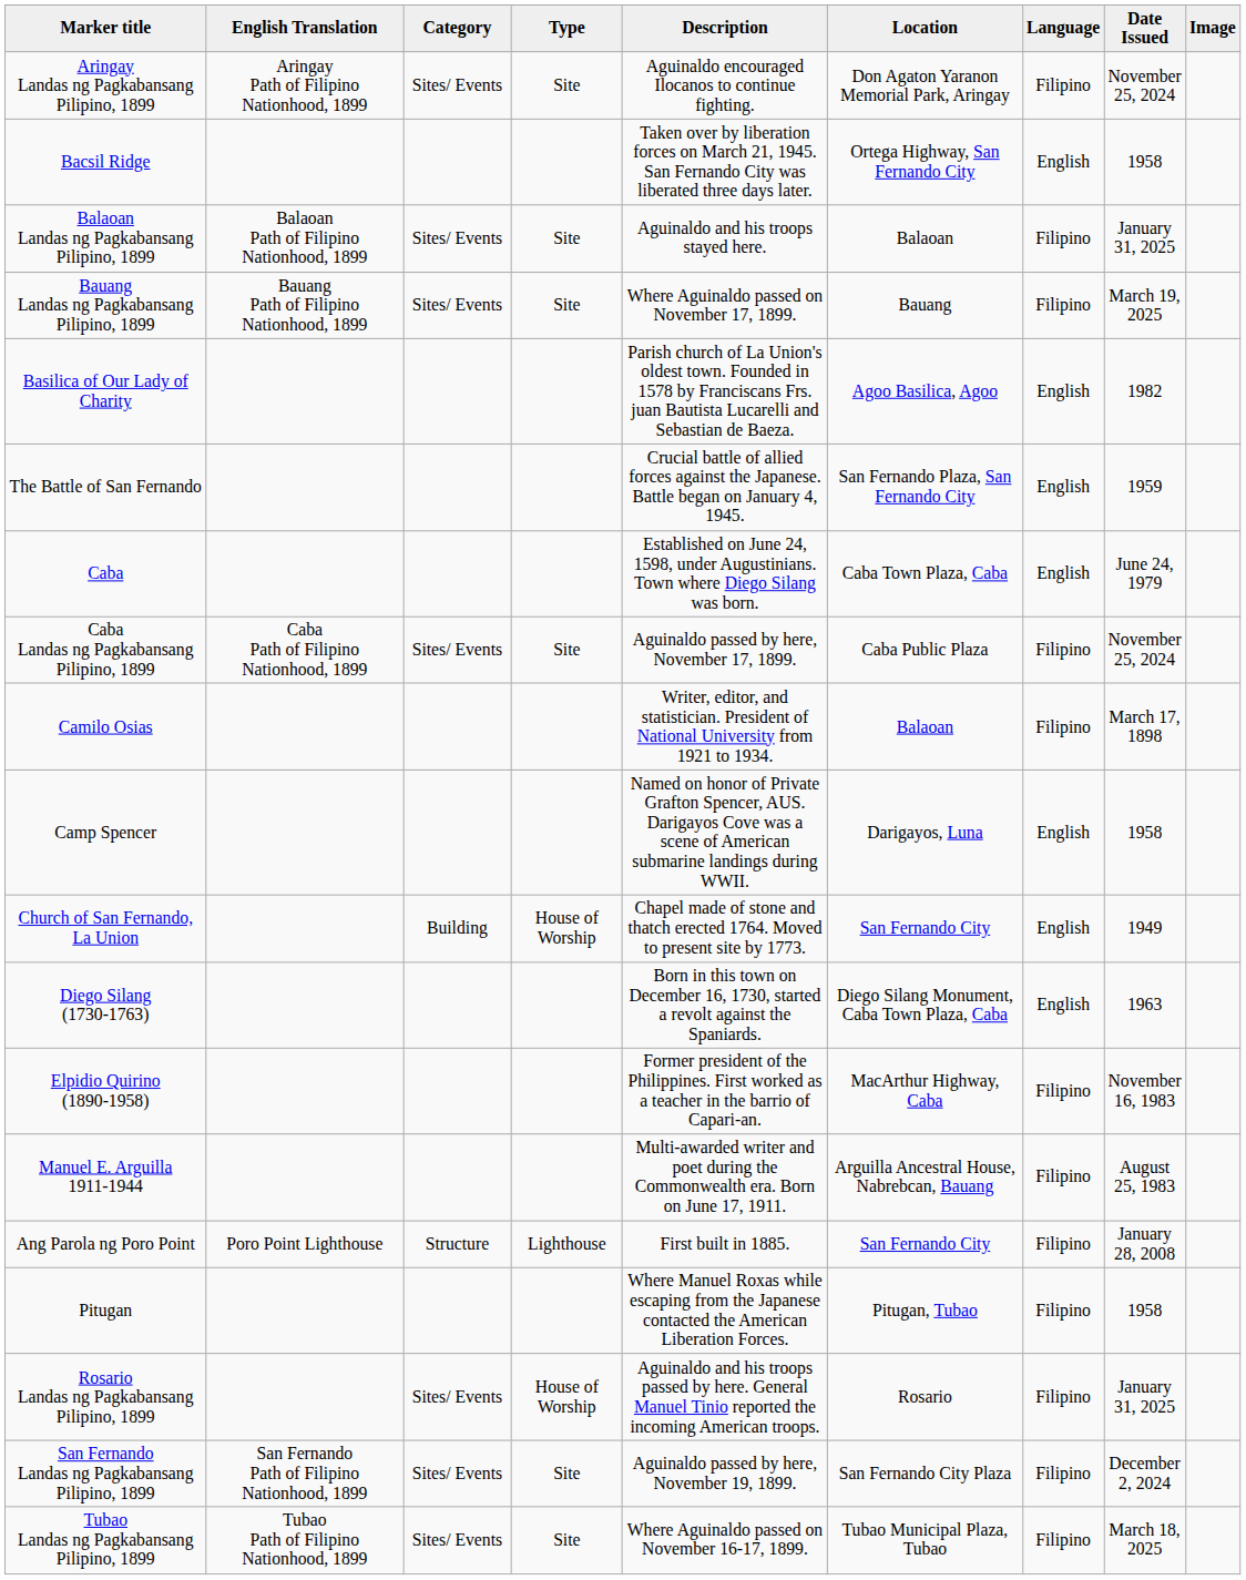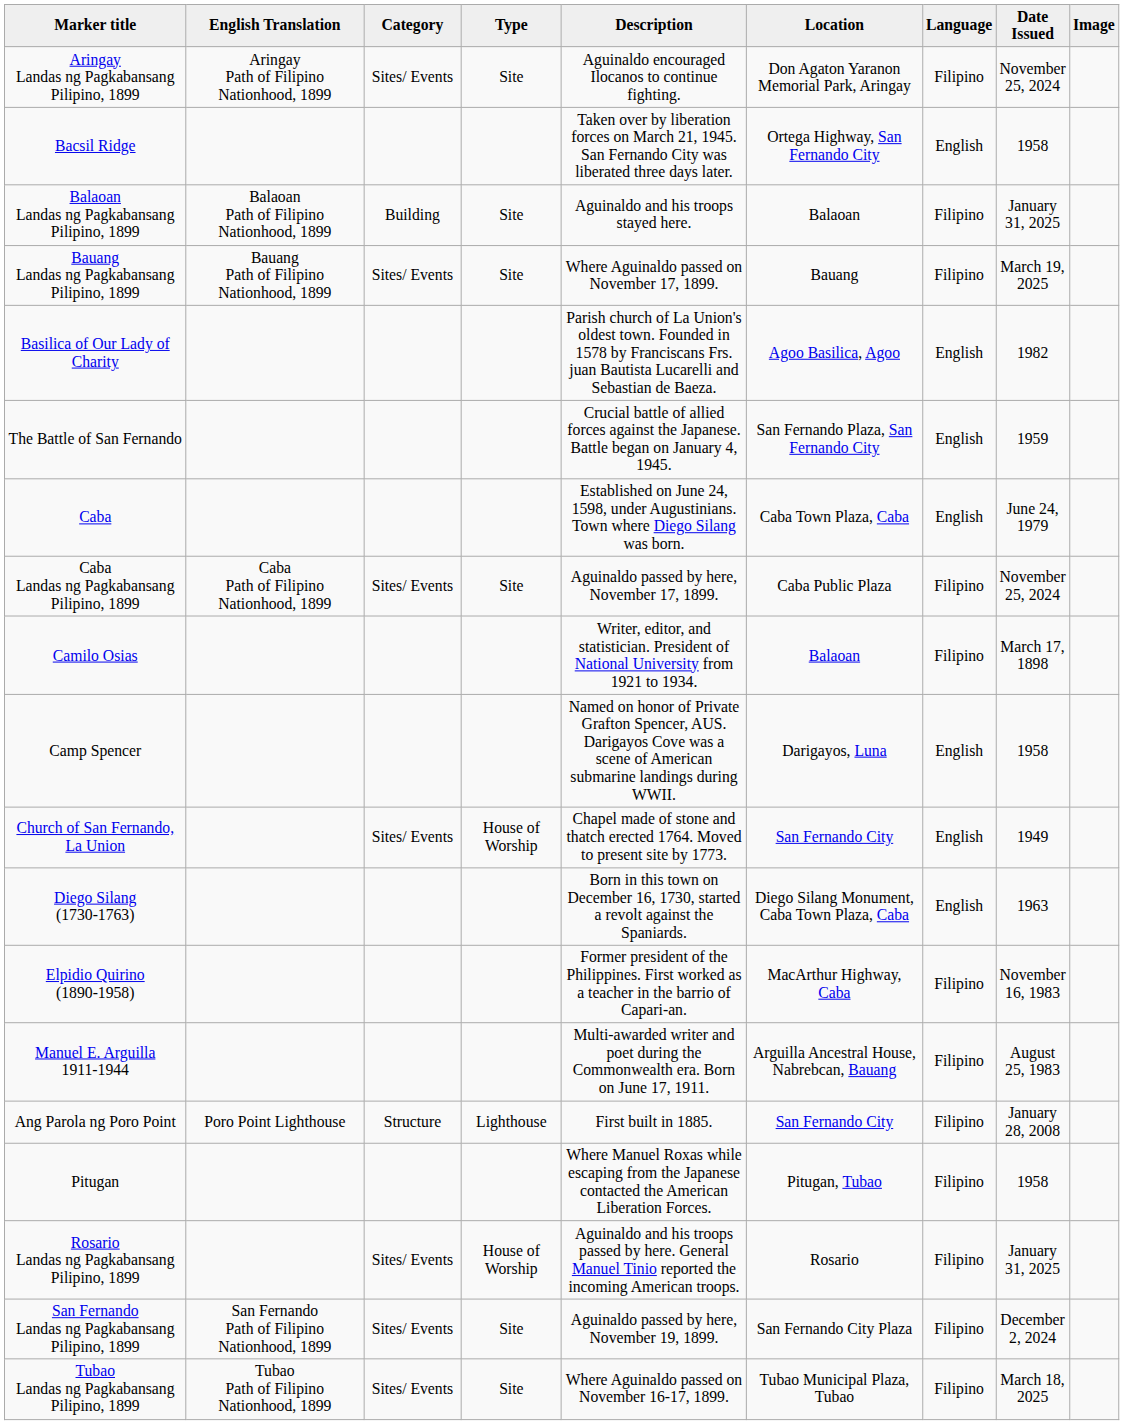Balaoan Landas ng Pagkabansang Pilipino, 1899 | Category: Sites/ Events -> Building
Church of San Fernando, La Union | Category: Building -> Sites/ Events
